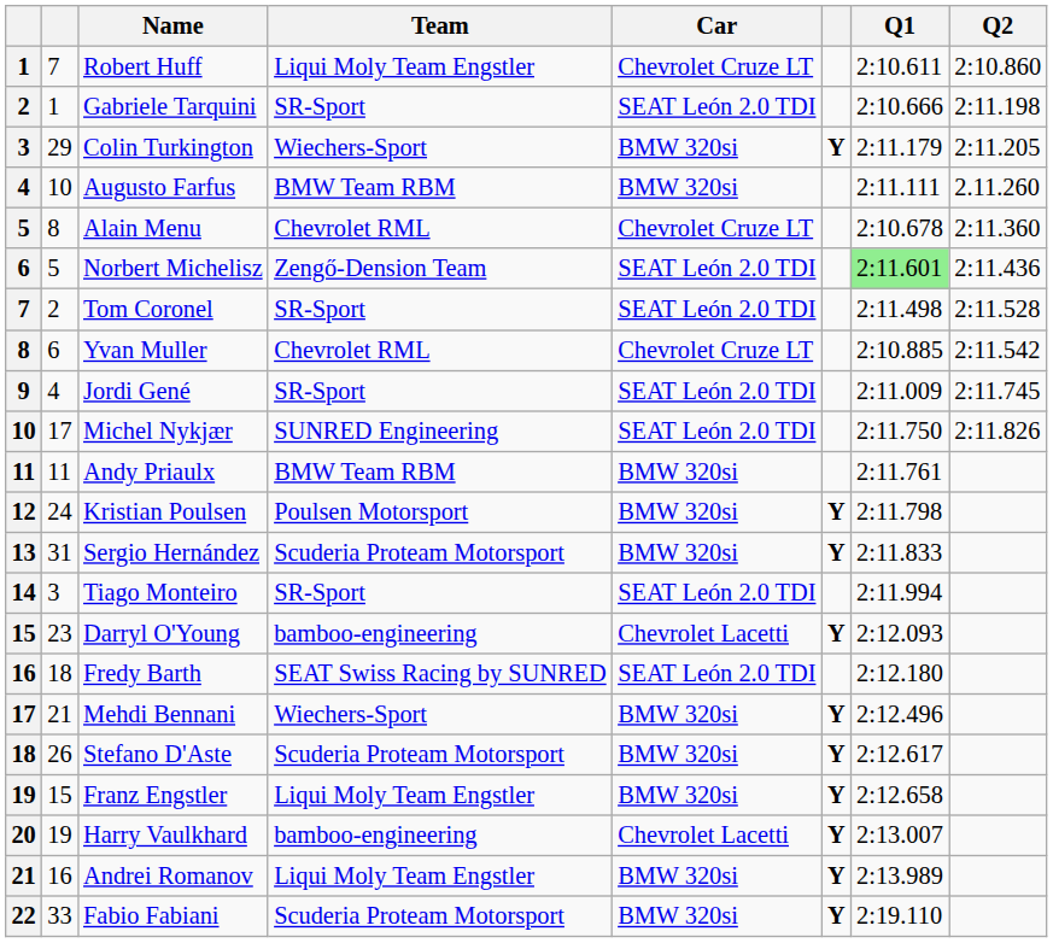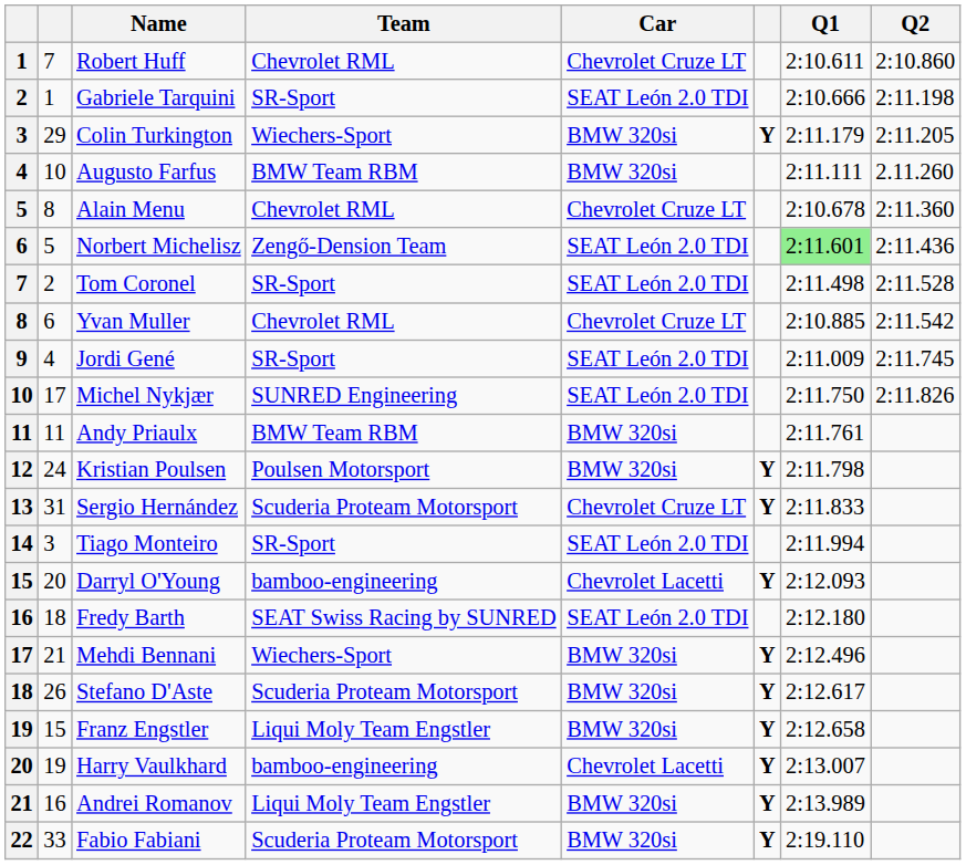Robert Huff | Team: Liqui Moly Team Engstler -> Chevrolet RML
Sergio Hernández | Car: BMW 320si -> Chevrolet Cruze LT
Darryl O'Young | column 2: 23 -> 20
